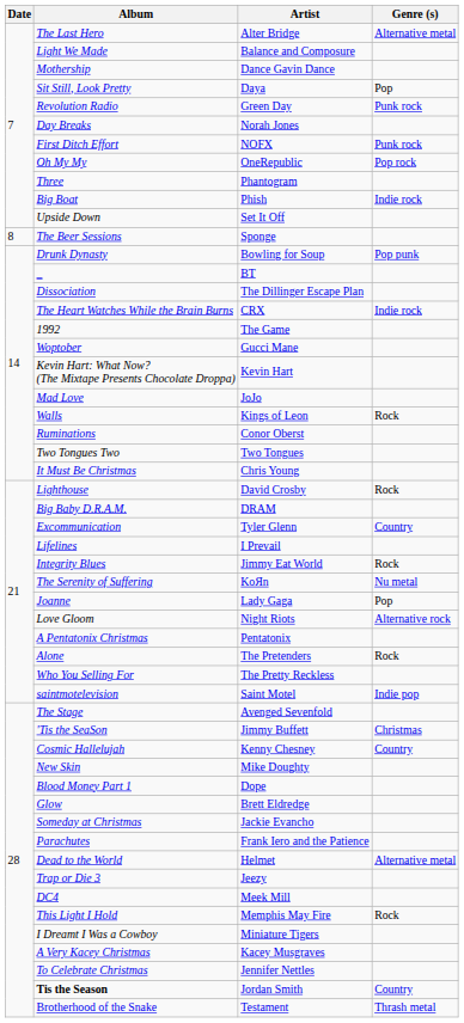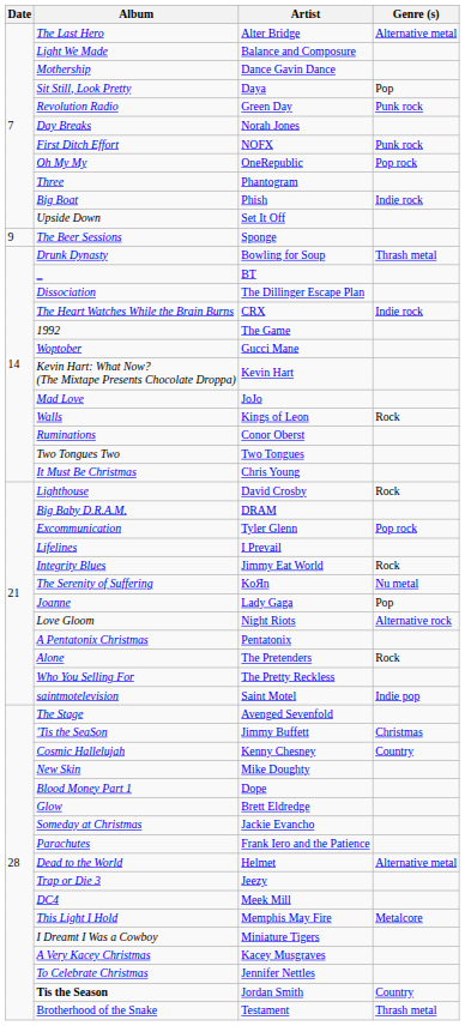The Beer Sessions | Date: 8 -> 9
Drunk Dynasty | Genre (s): Pop punk -> Thrash metal
Excommunication | Genre (s): Country -> Pop rock
This Light I Hold | Genre (s): Rock -> Metalcore
